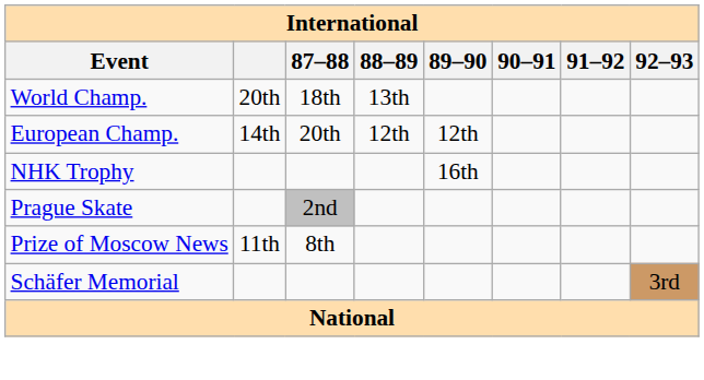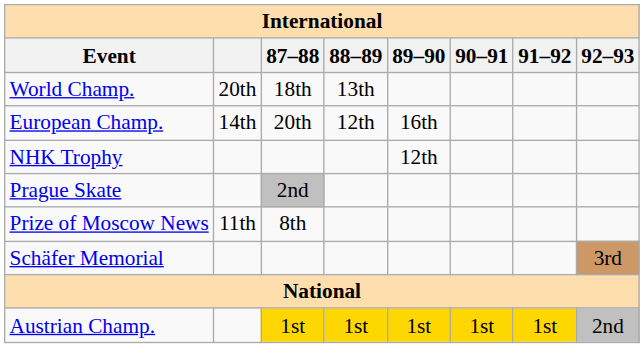European Champ. | 89–90: 12th -> 16th
NHK Trophy | 89–90: 16th -> 12th
+ row: Austrian Champ. | 1st | 1st | 1st | 1st | 1st | 2nd
